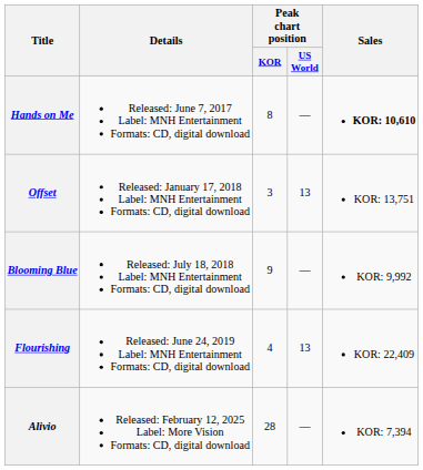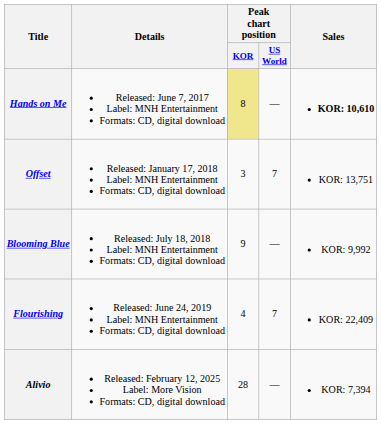Hands on Me | Peak chart position / KOR: no background -> khaki background
Offset | Peak chart position / US World: 13 -> 7
Flourishing | Peak chart position / US World: 13 -> 7
